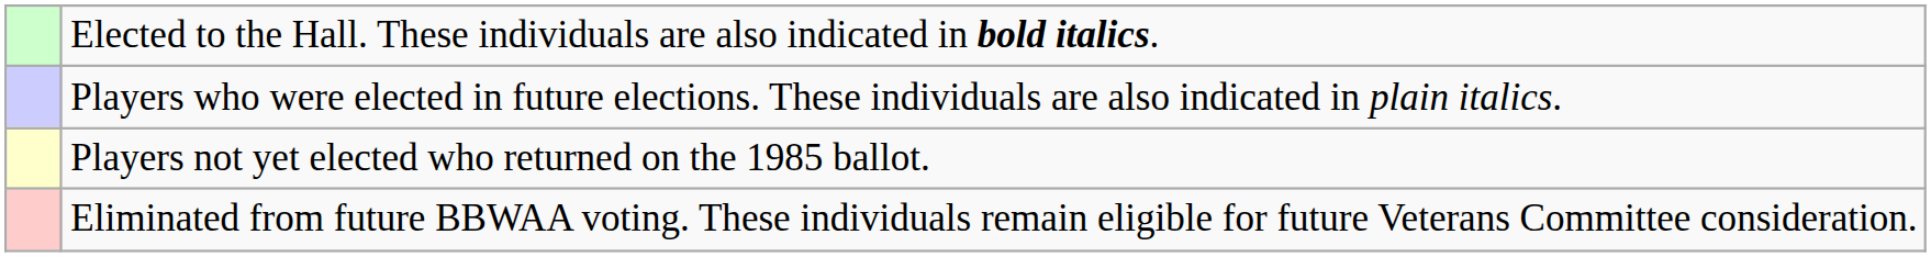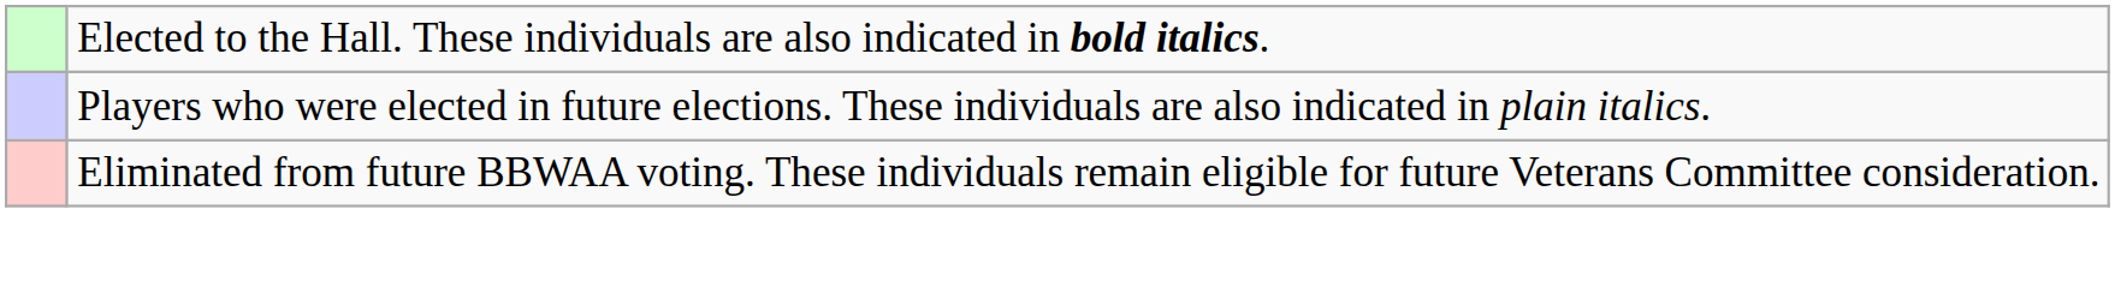- row: Players not yet elected who returned on the 1985 ballot.
